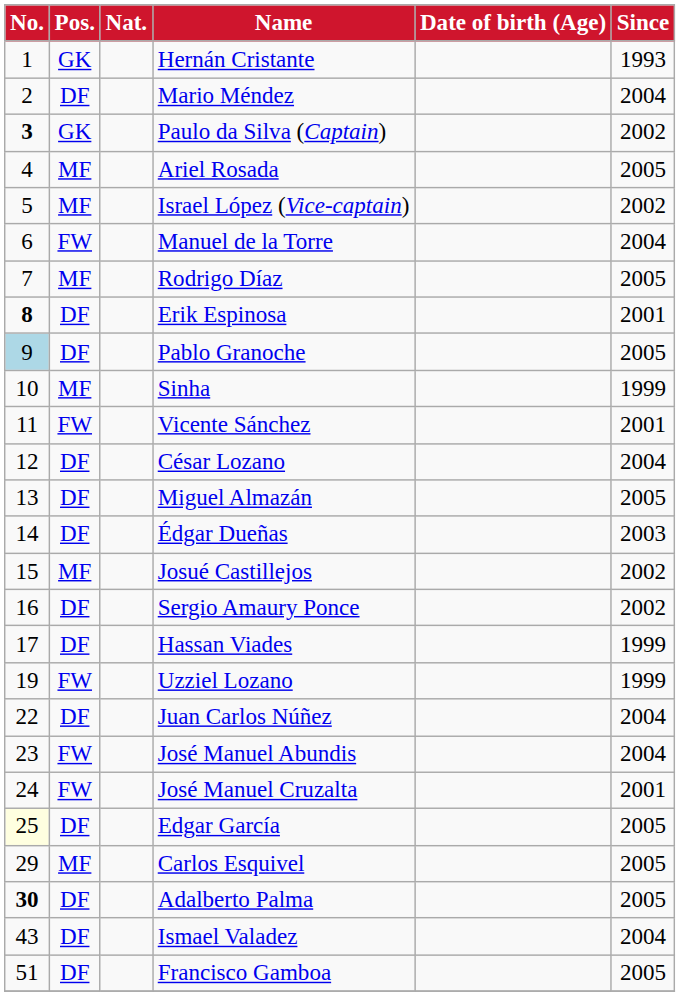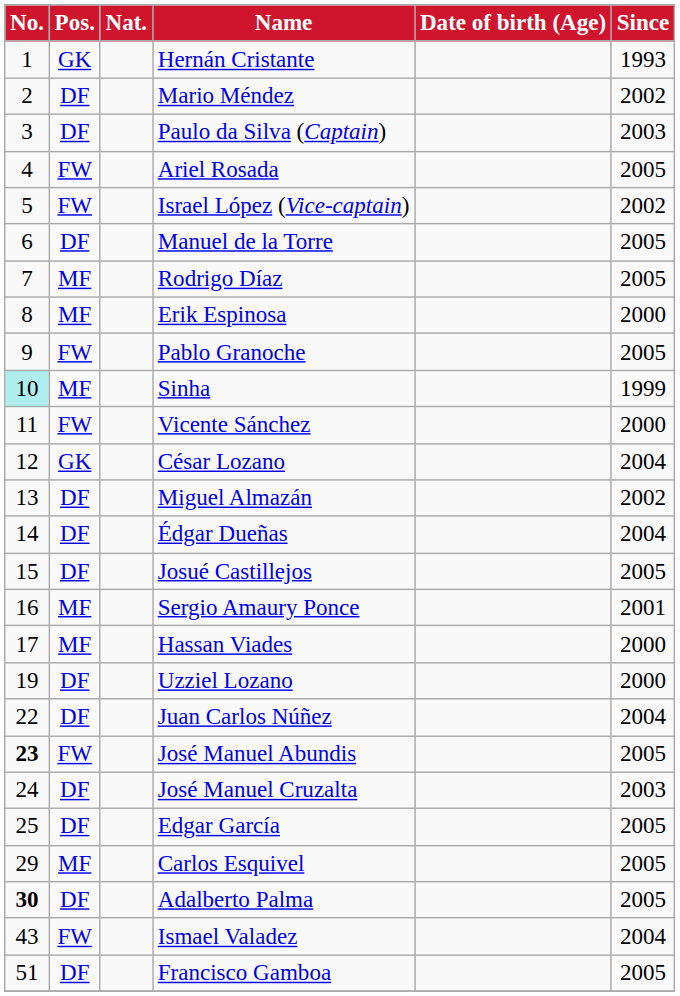Mario Méndez | Since: 2004 -> 2002
Paulo da Silva (Captain) | No.: bold -> normal
Paulo da Silva (Captain) | Pos.: GK -> DF
Paulo da Silva (Captain) | Since: 2002 -> 2003
Ariel Rosada | Pos.: MF -> FW
Israel López (Vice-captain) | Pos.: MF -> FW
Manuel de la Torre | Pos.: FW -> DF
Manuel de la Torre | Since: 2004 -> 2005
Erik Espinosa | No.: bold -> normal
Erik Espinosa | Pos.: DF -> MF
Erik Espinosa | Since: 2001 -> 2000
Pablo Granoche | No.: lightblue background -> no background
Pablo Granoche | Pos.: DF -> FW
Sinha | No.: no background -> paleturquoise background
Vicente Sánchez | Since: 2001 -> 2000
César Lozano | Pos.: DF -> GK
Miguel Almazán | Since: 2005 -> 2002
Édgar Dueñas | Since: 2003 -> 2004
Josué Castillejos | Pos.: MF -> DF
Josué Castillejos | Since: 2002 -> 2005
Sergio Amaury Ponce | Pos.: DF -> MF
Sergio Amaury Ponce | Since: 2002 -> 2001
Hassan Viades | Pos.: DF -> MF
Hassan Viades | Since: 1999 -> 2000
Uzziel Lozano | Pos.: FW -> DF
Uzziel Lozano | Since: 1999 -> 2000
José Manuel Abundis | No.: normal -> bold
José Manuel Abundis | Since: 2004 -> 2005
José Manuel Cruzalta | Pos.: FW -> DF
José Manuel Cruzalta | Since: 2001 -> 2003
Edgar García | No.: lightyellow background -> no background
Ismael Valadez | Pos.: DF -> FW
